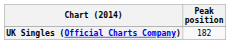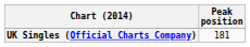UK Singles (Official Charts Company) | Peak position: 182 -> 181
